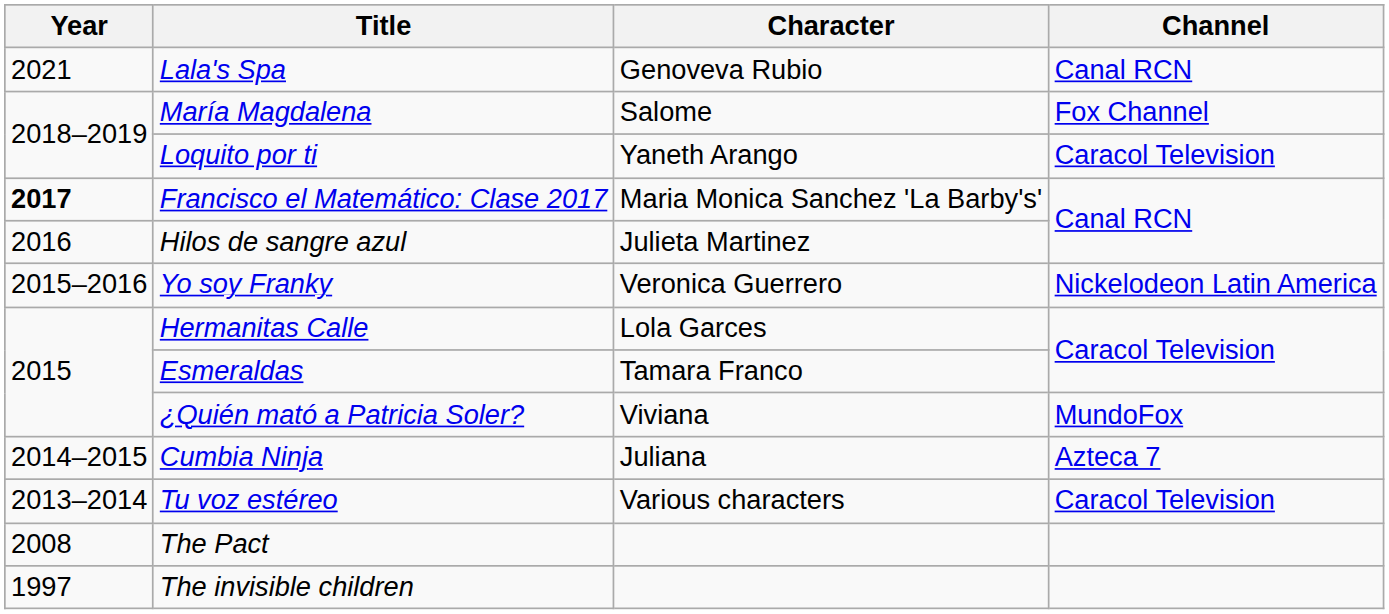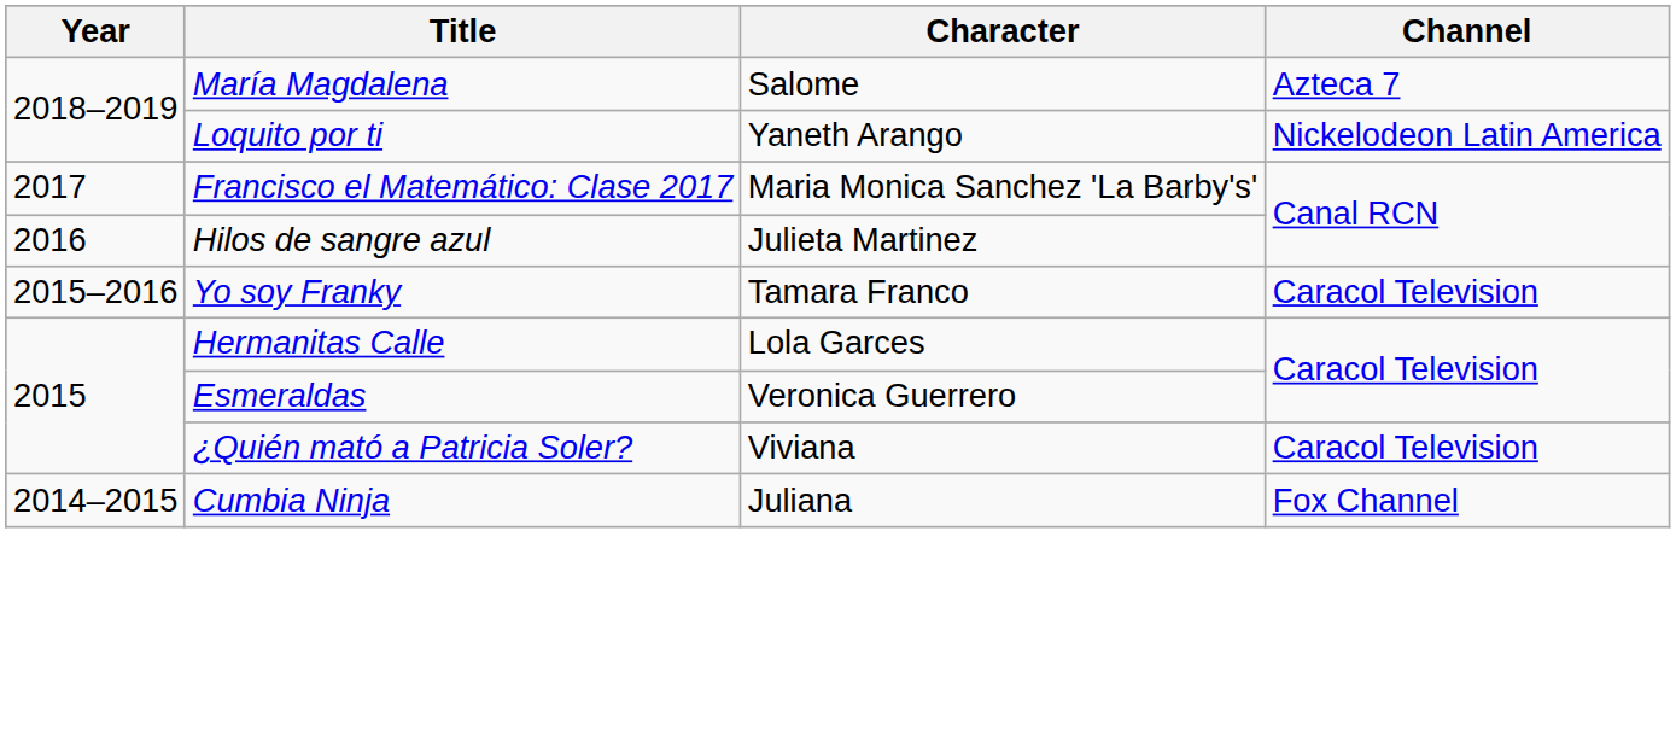- row: 2021 | Lala's Spa | Genoveva Rubio | Canal RCN
María Magdalena | Channel: Fox Channel -> Azteca 7
Loquito por ti | Channel: Caracol Television -> Nickelodeon Latin America
Francisco el Matemático: Clase 2017 | Year: bold -> normal
Yo soy Franky | Character: Veronica Guerrero -> Tamara Franco
Yo soy Franky | Channel: Nickelodeon Latin America -> Caracol Television
Esmeraldas | Character: Tamara Franco -> Veronica Guerrero
¿Quién mató a Patricia Soler? | Channel: MundoFox -> Caracol Television
Cumbia Ninja | Channel: Azteca 7 -> Fox Channel
- row: 2013–2014 | Tu voz estéreo | Various characters | Caracol Television
- row: 2008 | The Pact
- row: 1997 | The invisible children
